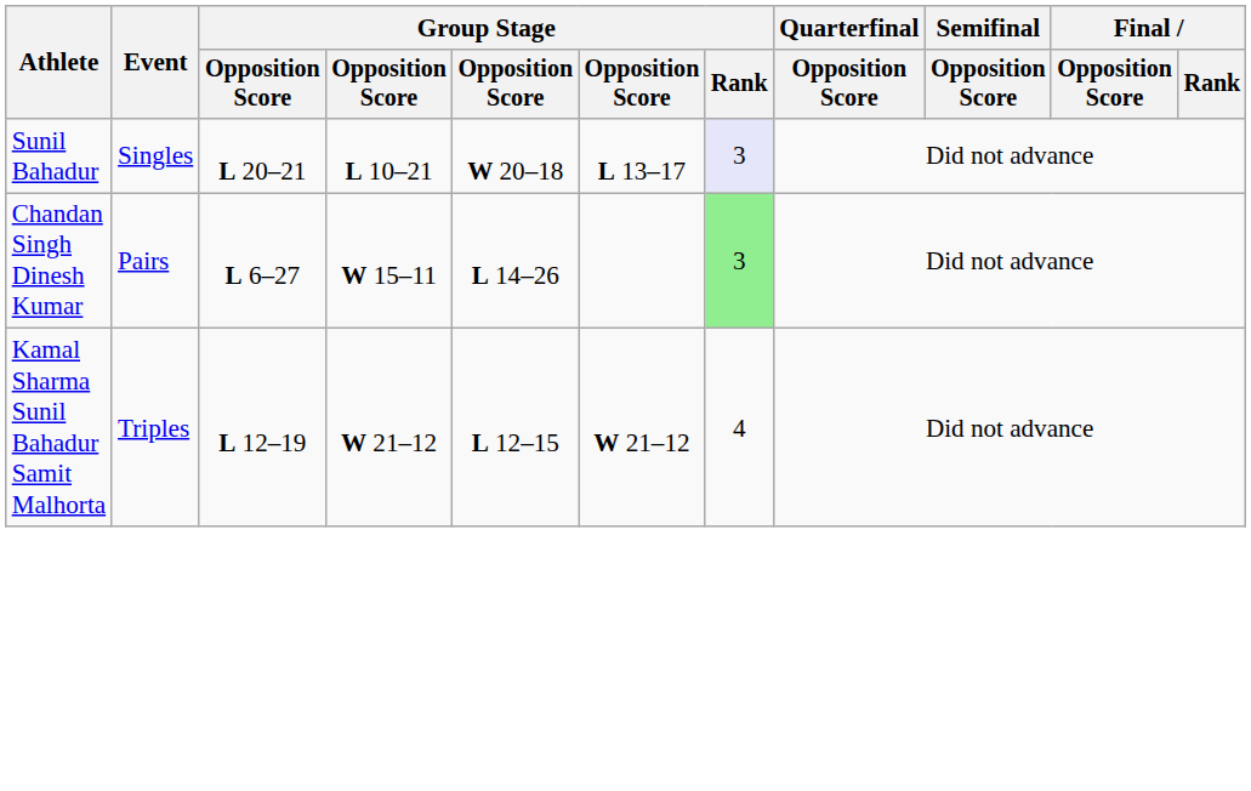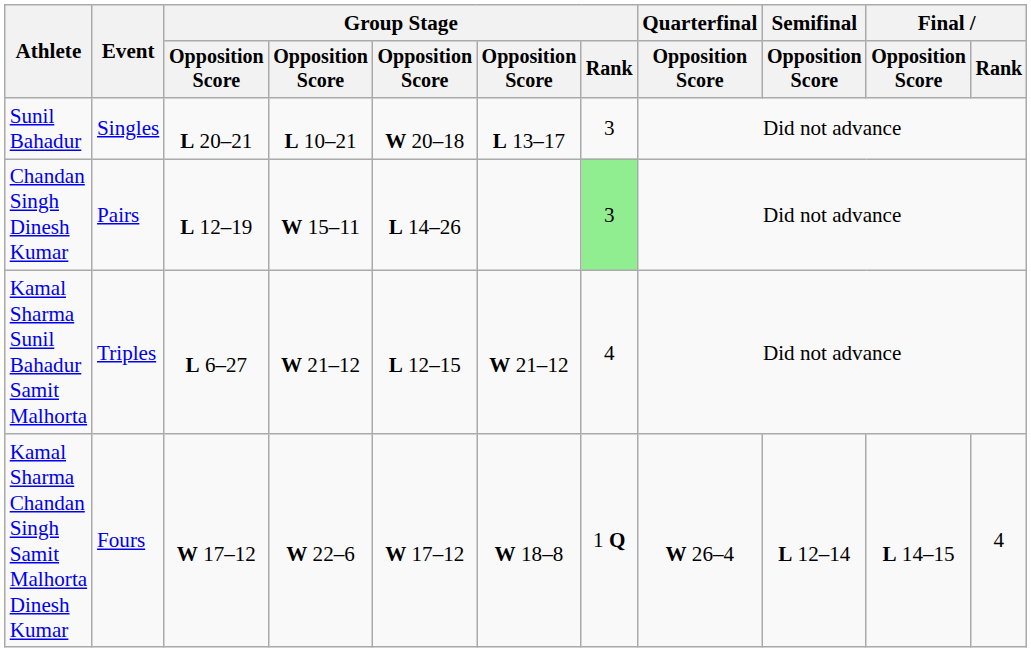Sunil Bahadur | Group Stage / Rank: lavender background -> no background
Chandan Singh Dinesh Kumar | column 3: L 6–27 -> L 12–19
Kamal Sharma Sunil Bahadur Samit Malhorta | column 3: L 12–19 -> L 6–27
+ row: Kamal Sharma Chandan Singh Samit Malhorta Dinesh Kumar | Fours | W 17–12 | W 22–6 | W 17–12 | W 18–8 | 1 Q | W 26–4 | L 12–14 | L 14–15 | 4
